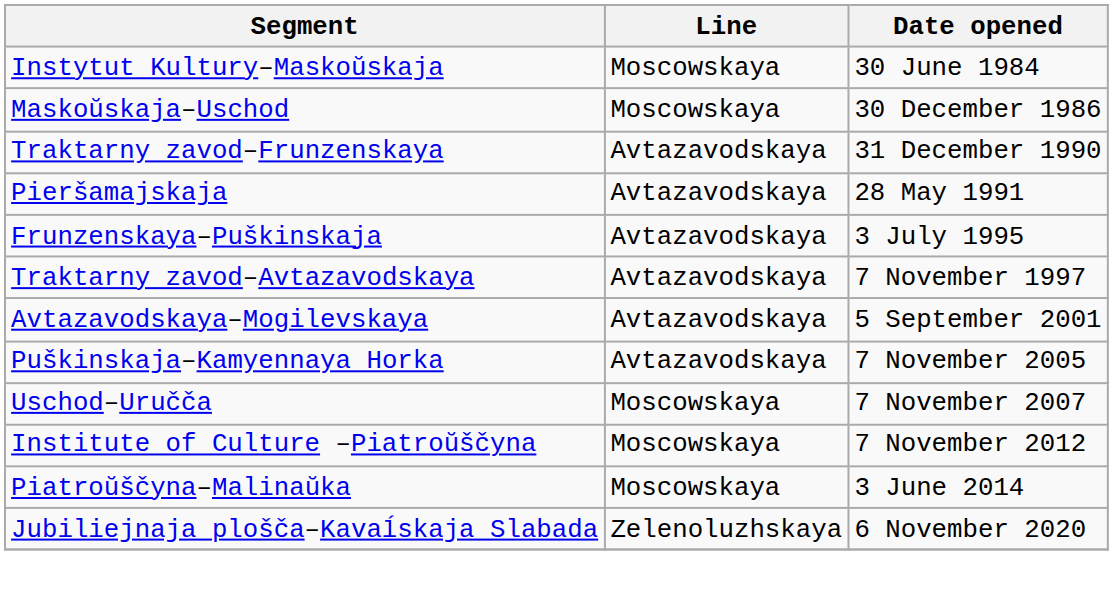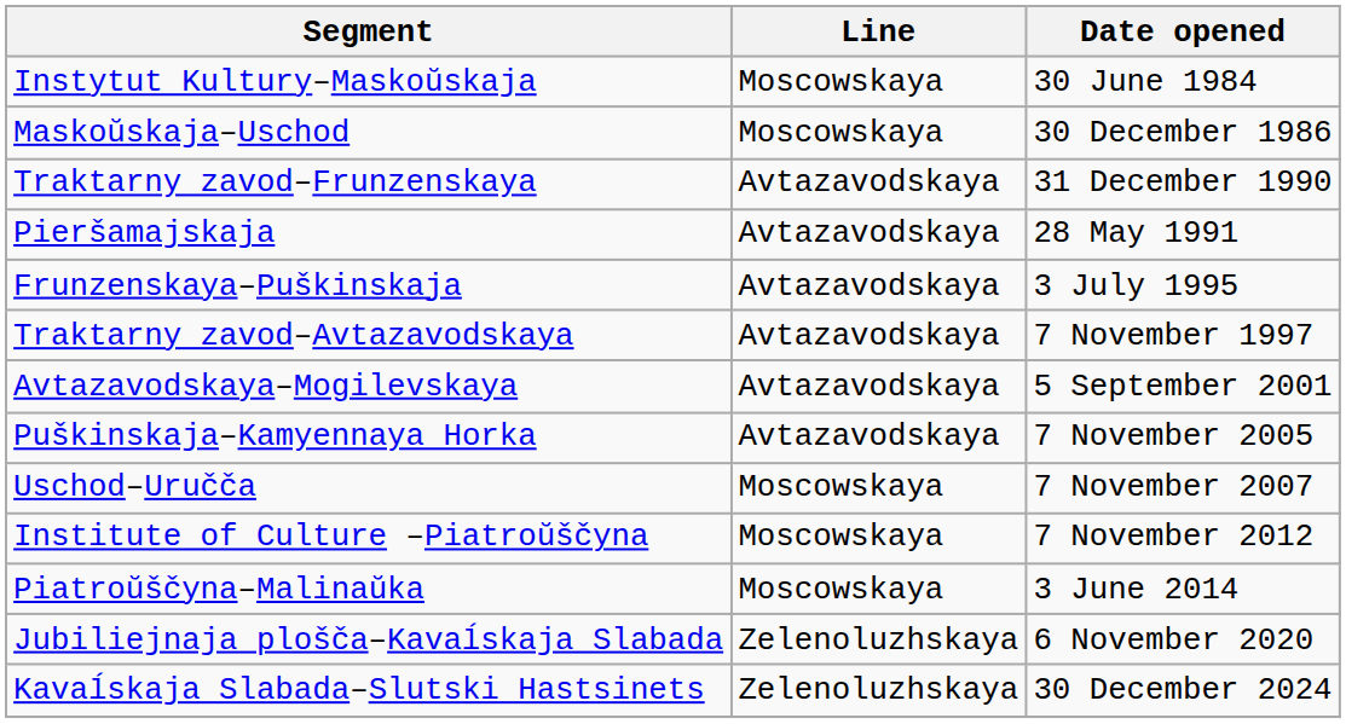+ row: Kavaĺskaja Slabada–Slutski Hastsinets | Zelenoluzhskaya | 30 December 2024
